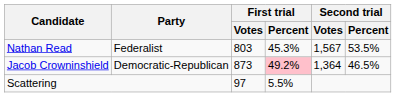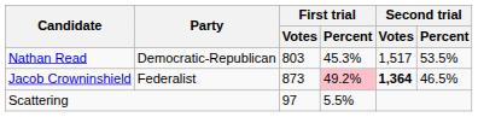Nathan Read | Party: Federalist -> Democratic-Republican
Nathan Read | Second trial / Votes: 1,567 -> 1,517
Jacob Crowninshield | Party: Democratic-Republican -> Federalist
Jacob Crowninshield | Second trial / Votes: normal -> bold
